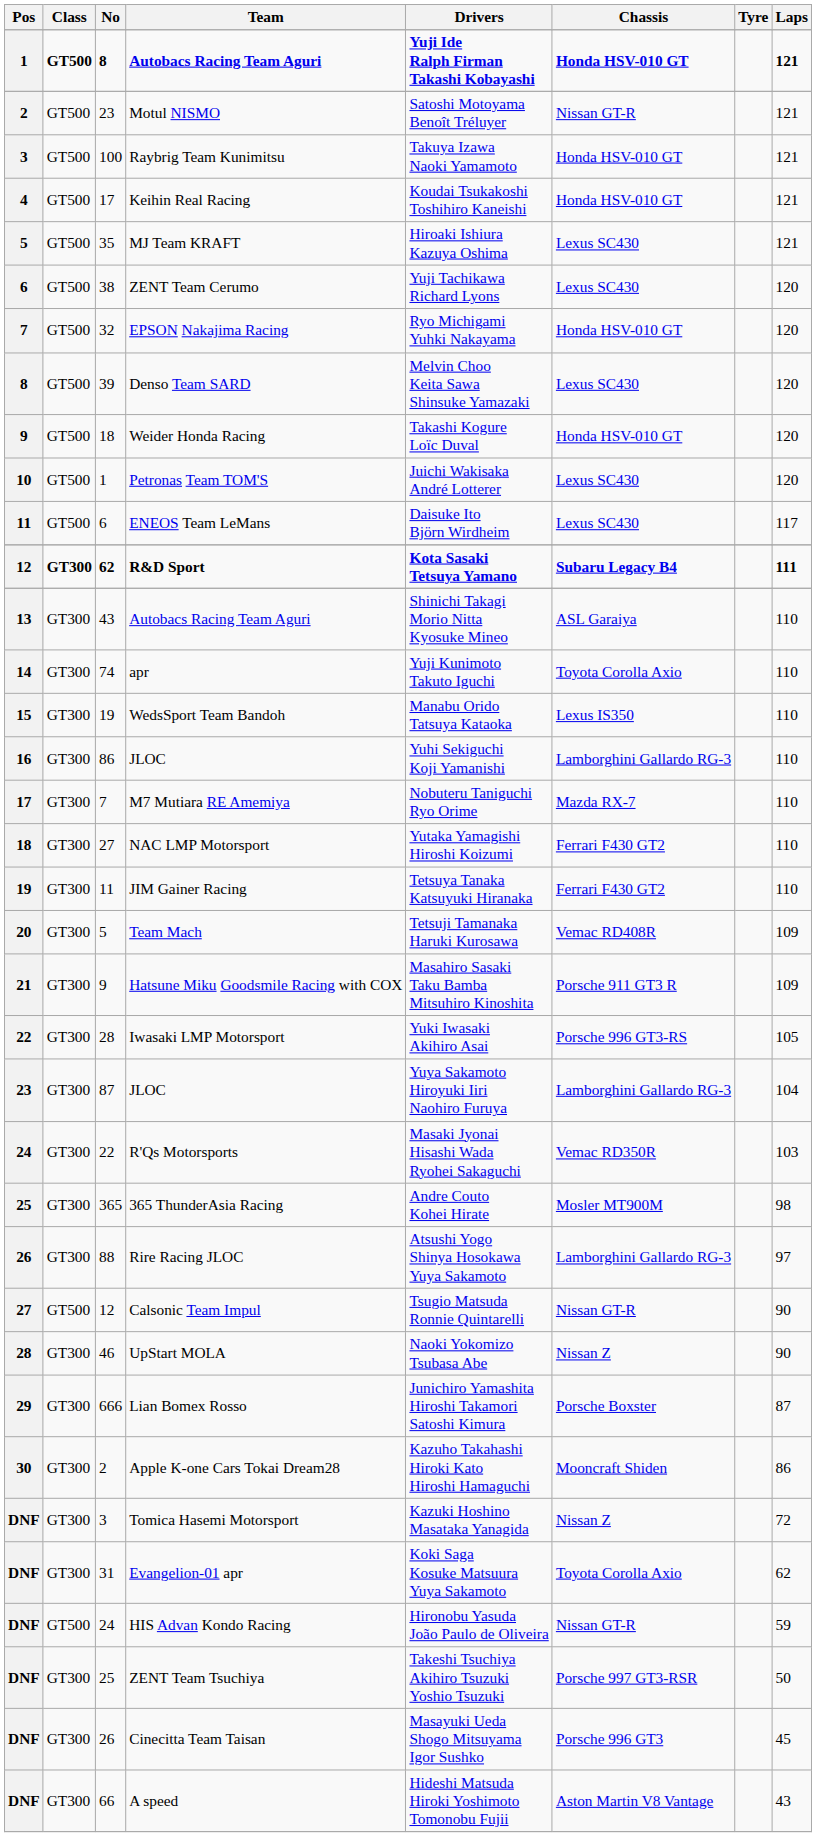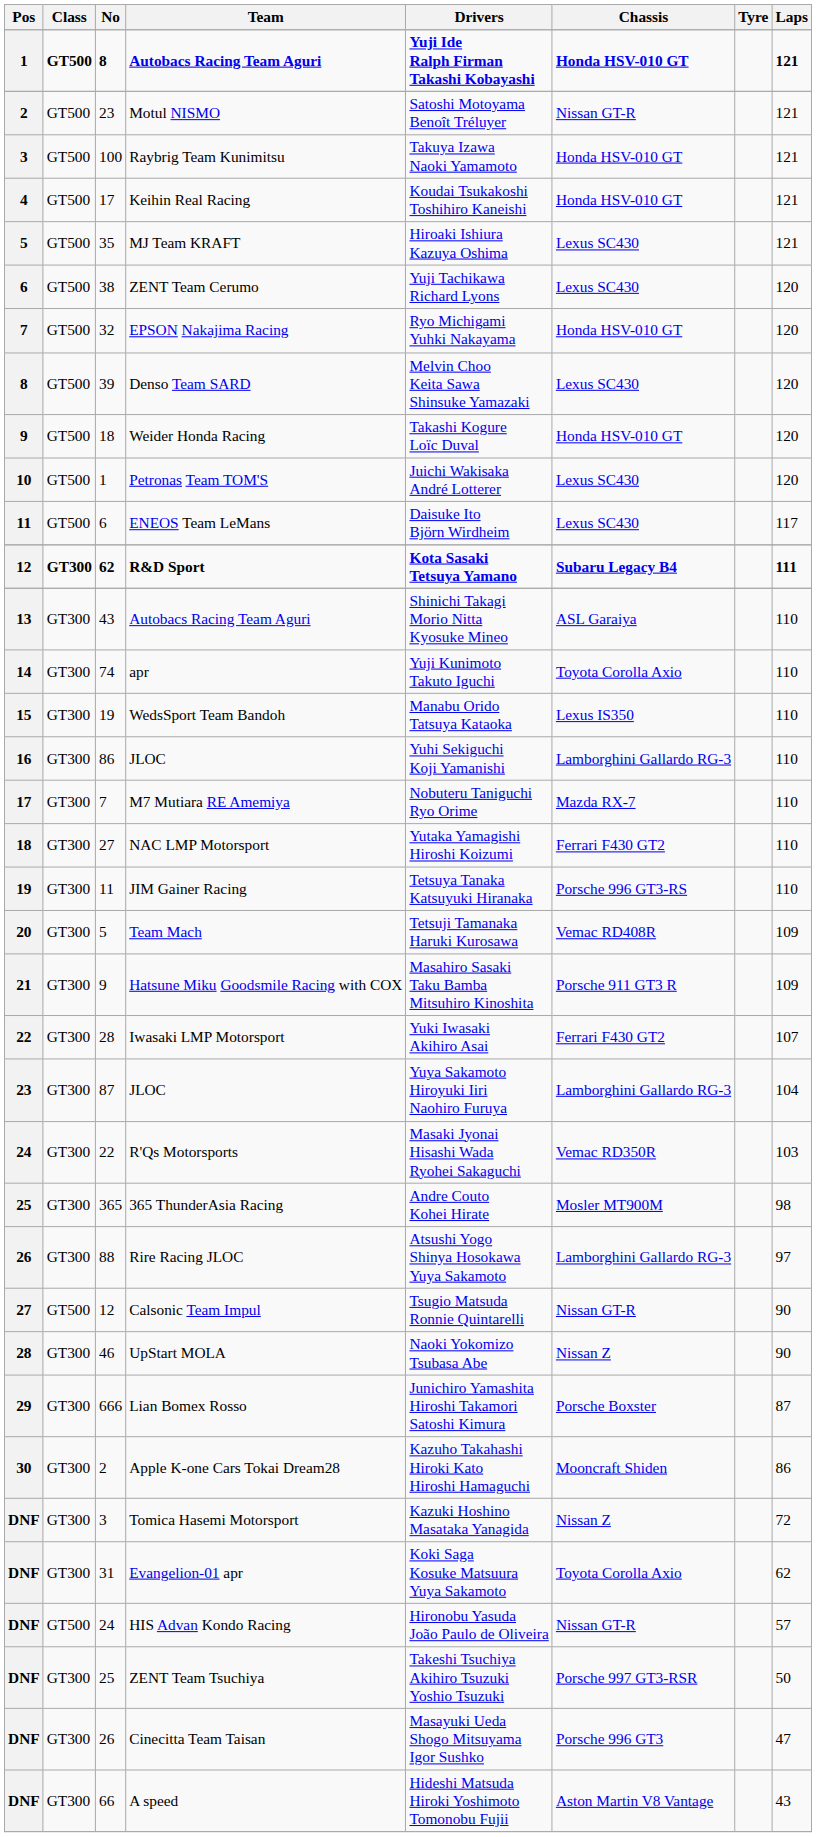JIM Gainer Racing | Chassis: Ferrari F430 GT2 -> Porsche 996 GT3-RS
Iwasaki LMP Motorsport | Chassis: Porsche 996 GT3-RS -> Ferrari F430 GT2
Iwasaki LMP Motorsport | Laps: 105 -> 107
HIS Advan Kondo Racing | Laps: 59 -> 57
Cinecitta Team Taisan | Laps: 45 -> 47
